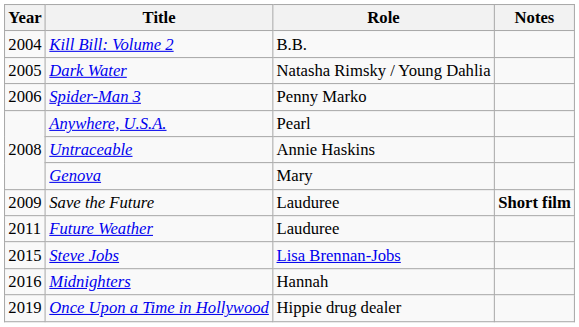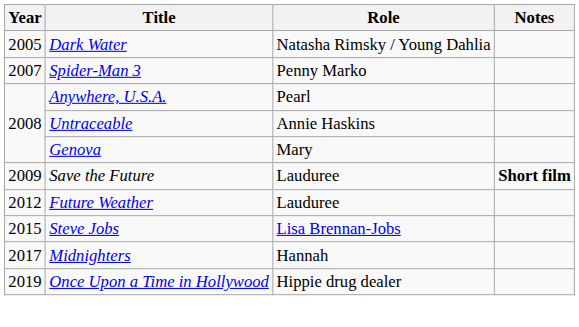- row: 2004 | Kill Bill: Volume 2 | B.B.
Spider-Man 3 | Year: 2006 -> 2007
Future Weather | Year: 2011 -> 2012
Midnighters | Year: 2016 -> 2017
